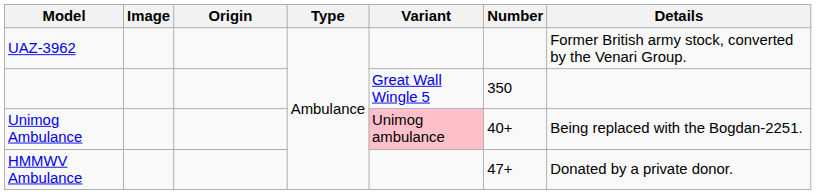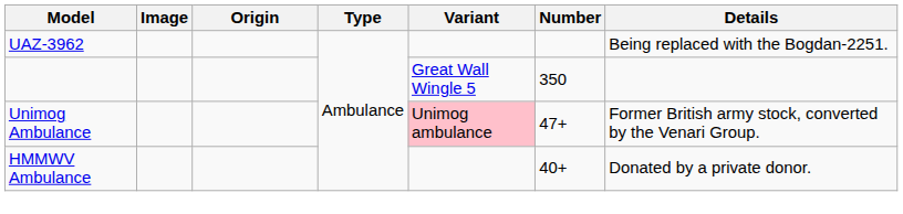UAZ-3962 | Details: Former British army stock, converted by the Venari Group. -> Being replaced with the Bogdan-2251.
Unimog Ambulance | Number: 40+ -> 47+
Unimog Ambulance | Details: Being replaced with the Bogdan-2251. -> Former British army stock, converted by the Venari Group.
HMMWV Ambulance | Number: 47+ -> 40+
